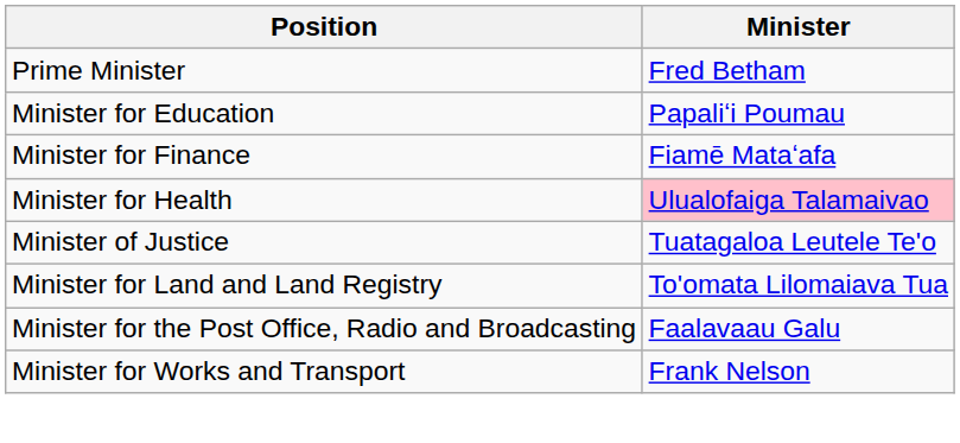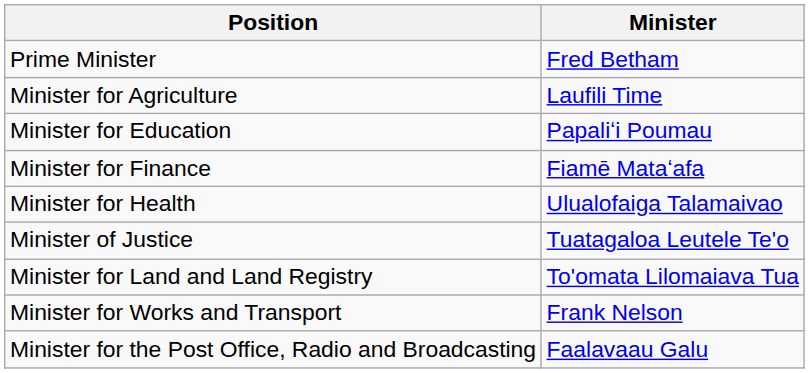+ row: Minister for Agriculture | Laufili Time
Minister for Health | Minister: pink background -> no background
rows swapped: Minister for the Post Office, Radio and Broadcasting <-> Minister for Works and Transport
